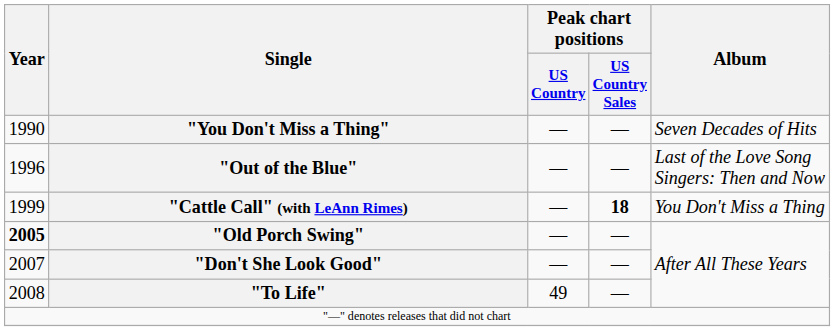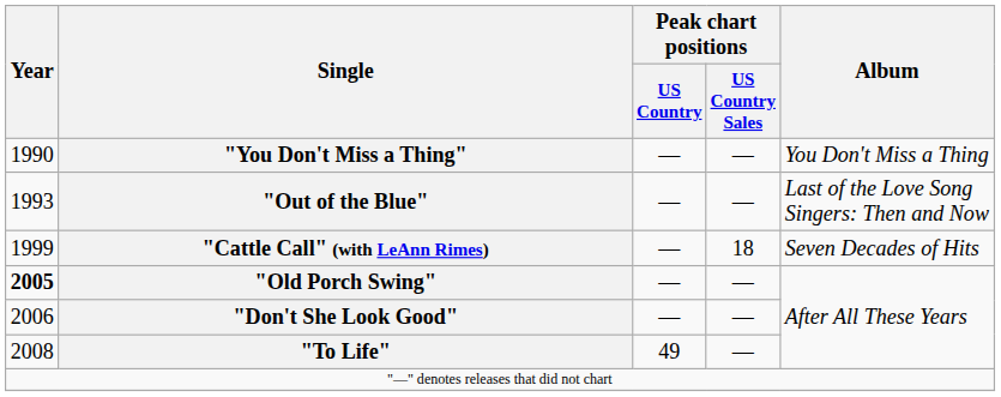"You Don't Miss a Thing" | Album: Seven Decades of Hits -> You Don't Miss a Thing
"Out of the Blue" | Year: 1996 -> 1993
"Cattle Call" (with LeAnn Rimes) | Peak chart positions / US Country Sales: bold -> normal
"Cattle Call" (with LeAnn Rimes) | Album: You Don't Miss a Thing -> Seven Decades of Hits
"Don't She Look Good" | Year: 2007 -> 2006
